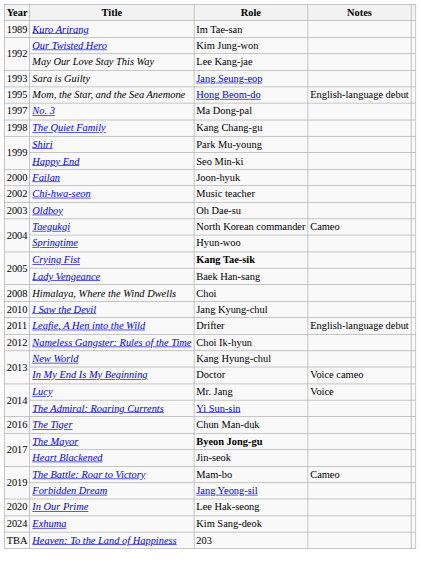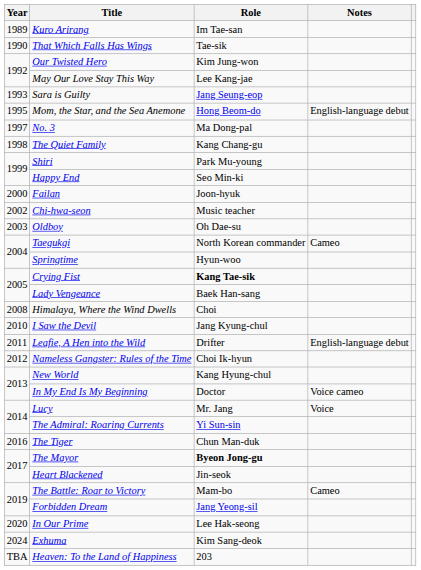+ row: 1990 | That Which Falls Has Wings | Tae-sik
